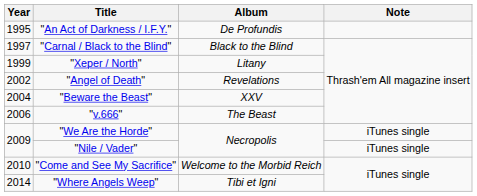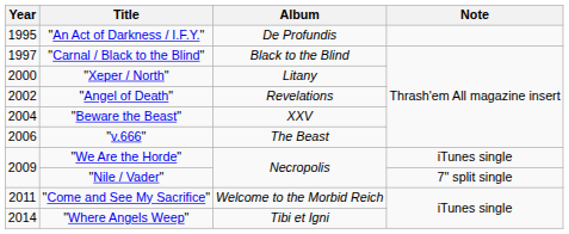"Xeper / North" | Year: 1999 -> 2000
"Nile / Vader" | Note: iTunes single -> 7" split single
"Come and See My Sacrifice" | Year: 2010 -> 2011
